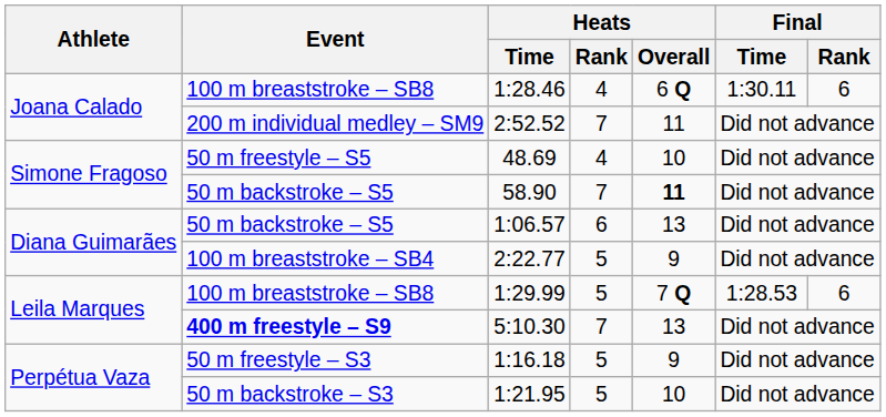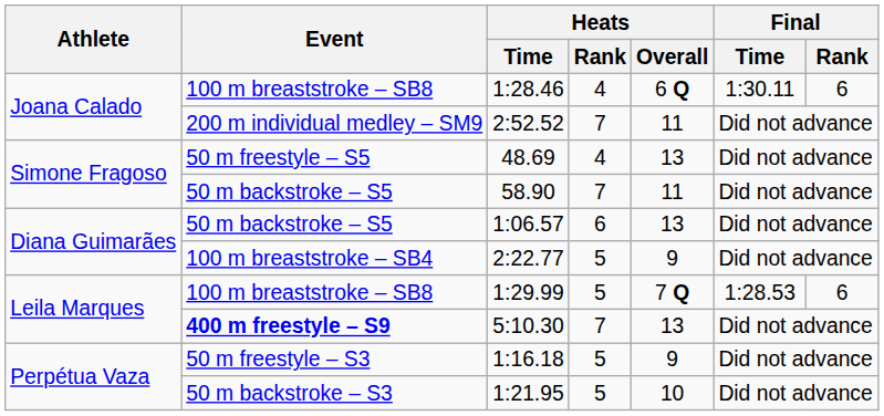48.69 | Heats / Overall: 10 -> 13
58.90 | Heats / Overall: bold -> normal
